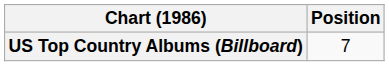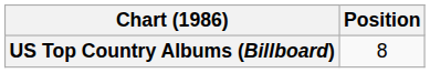US Top Country Albums (Billboard) | Position: 7 -> 8
